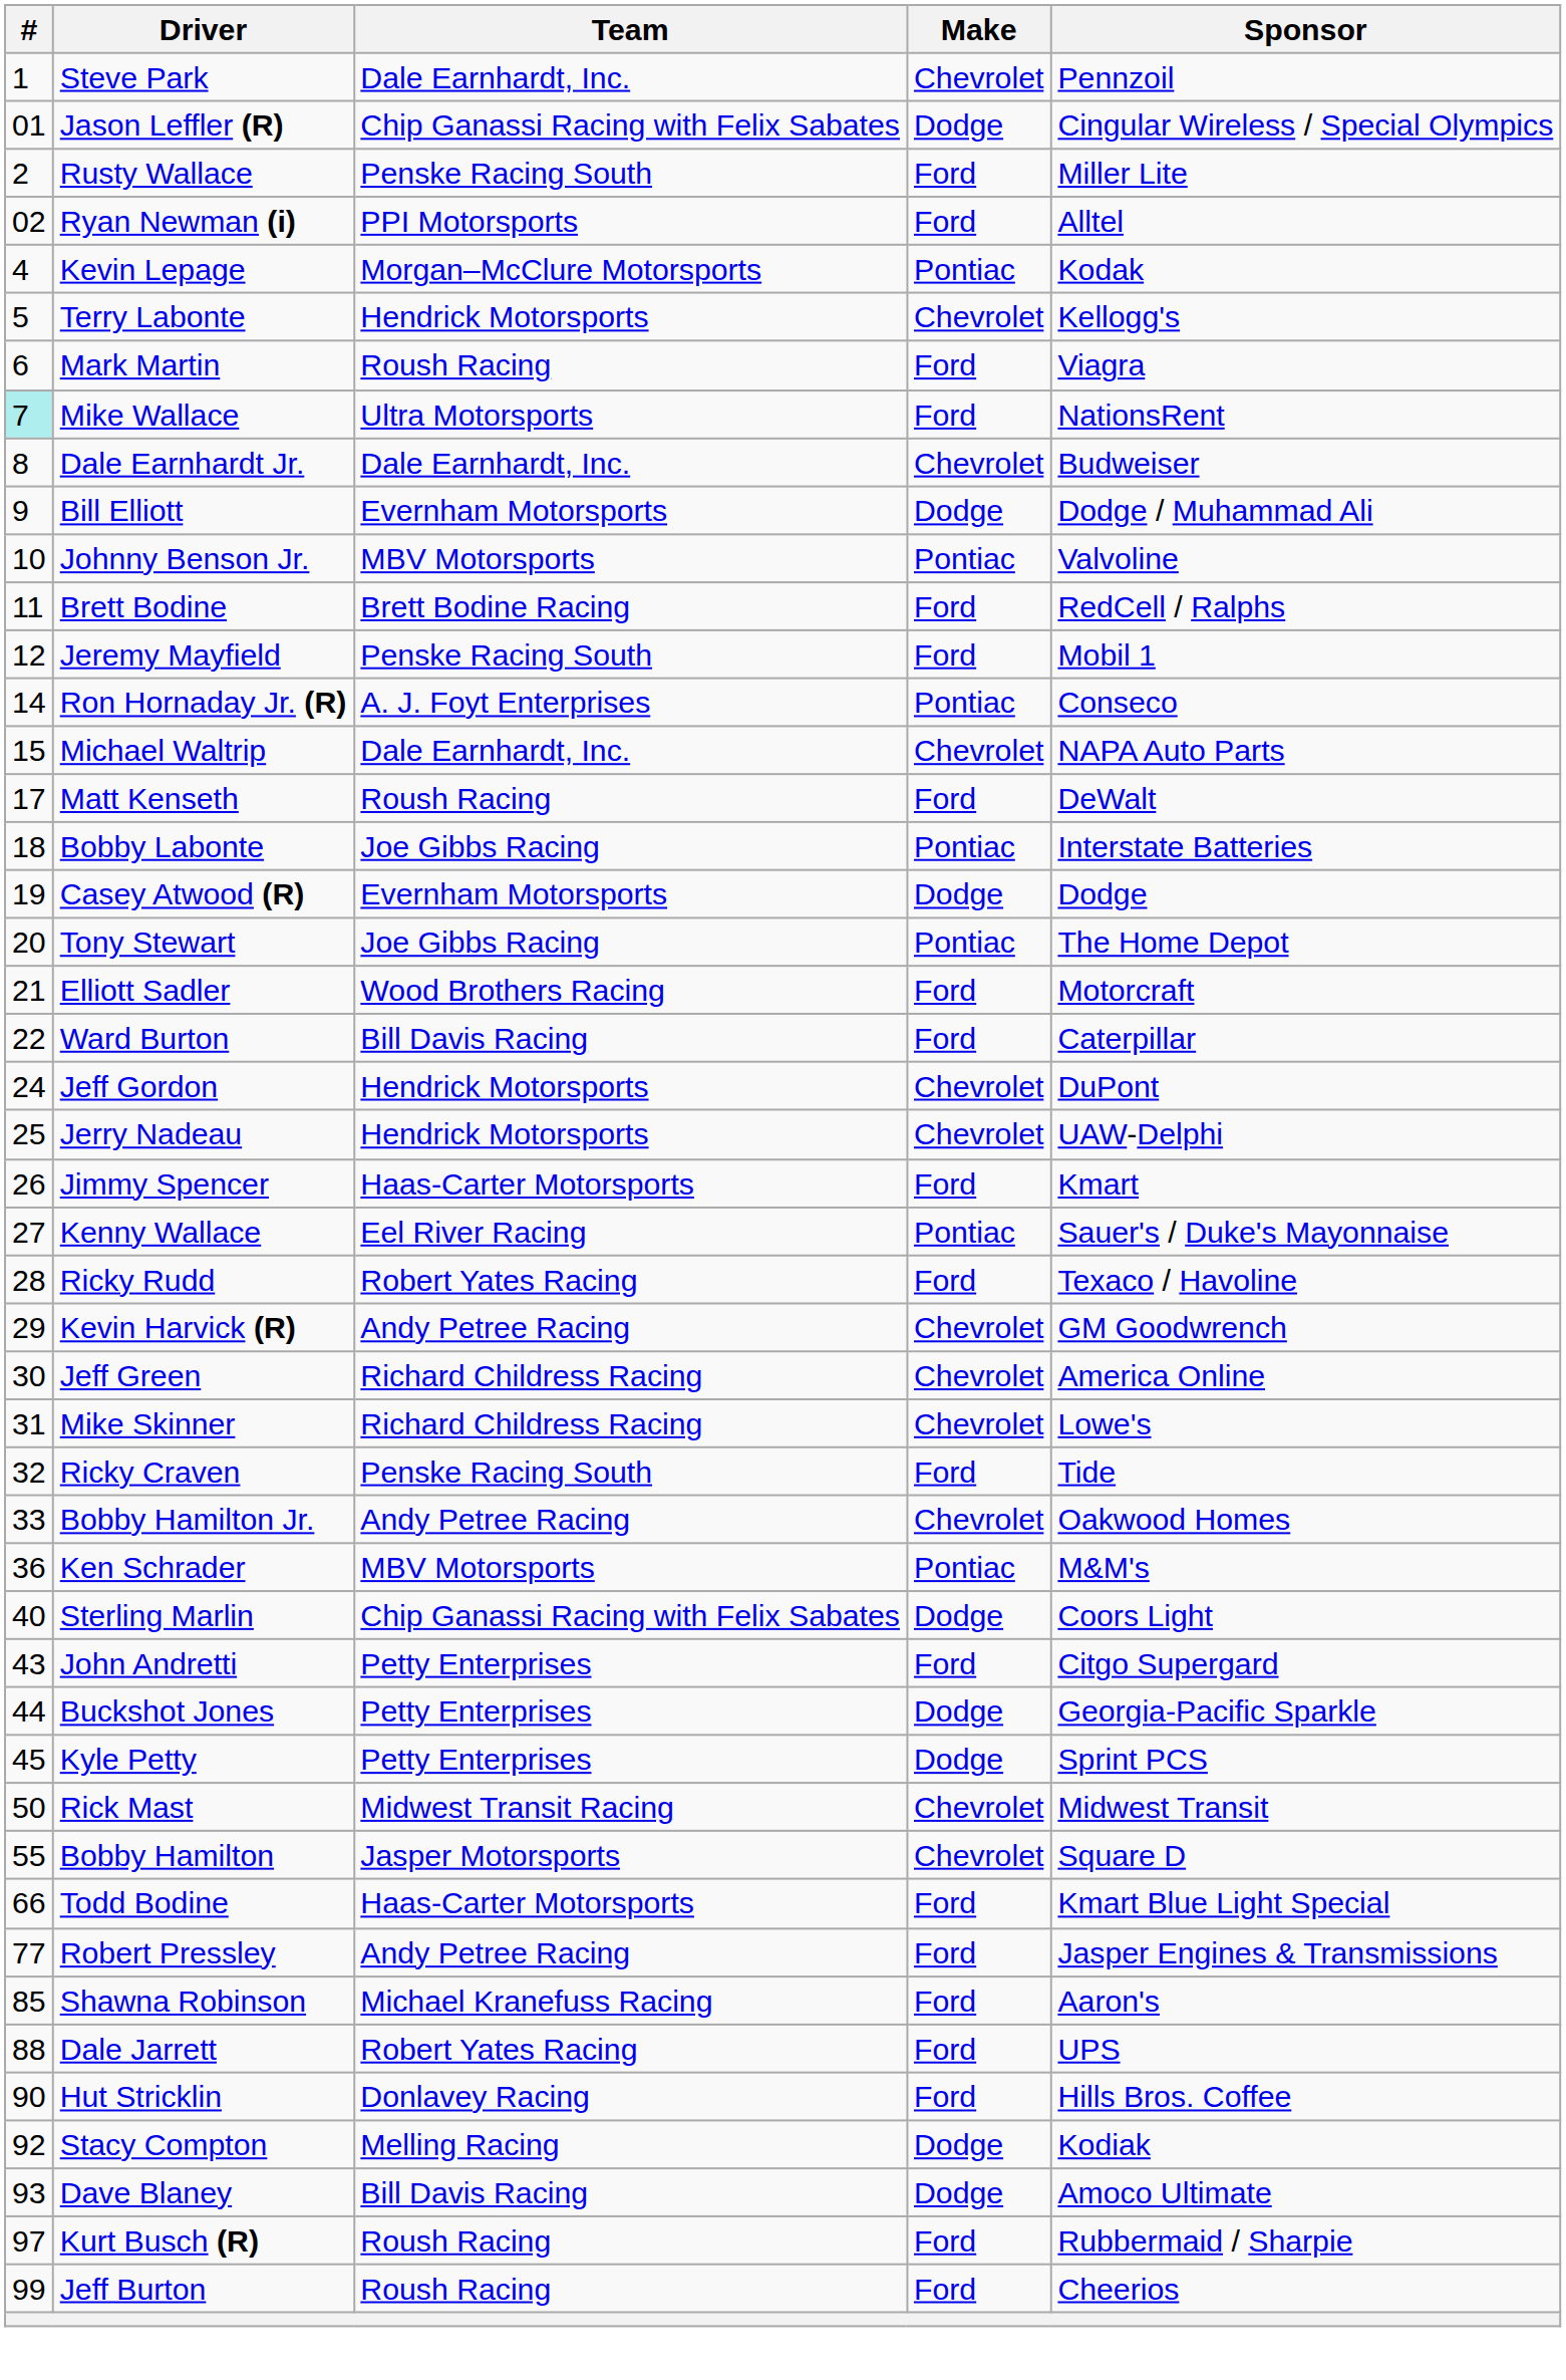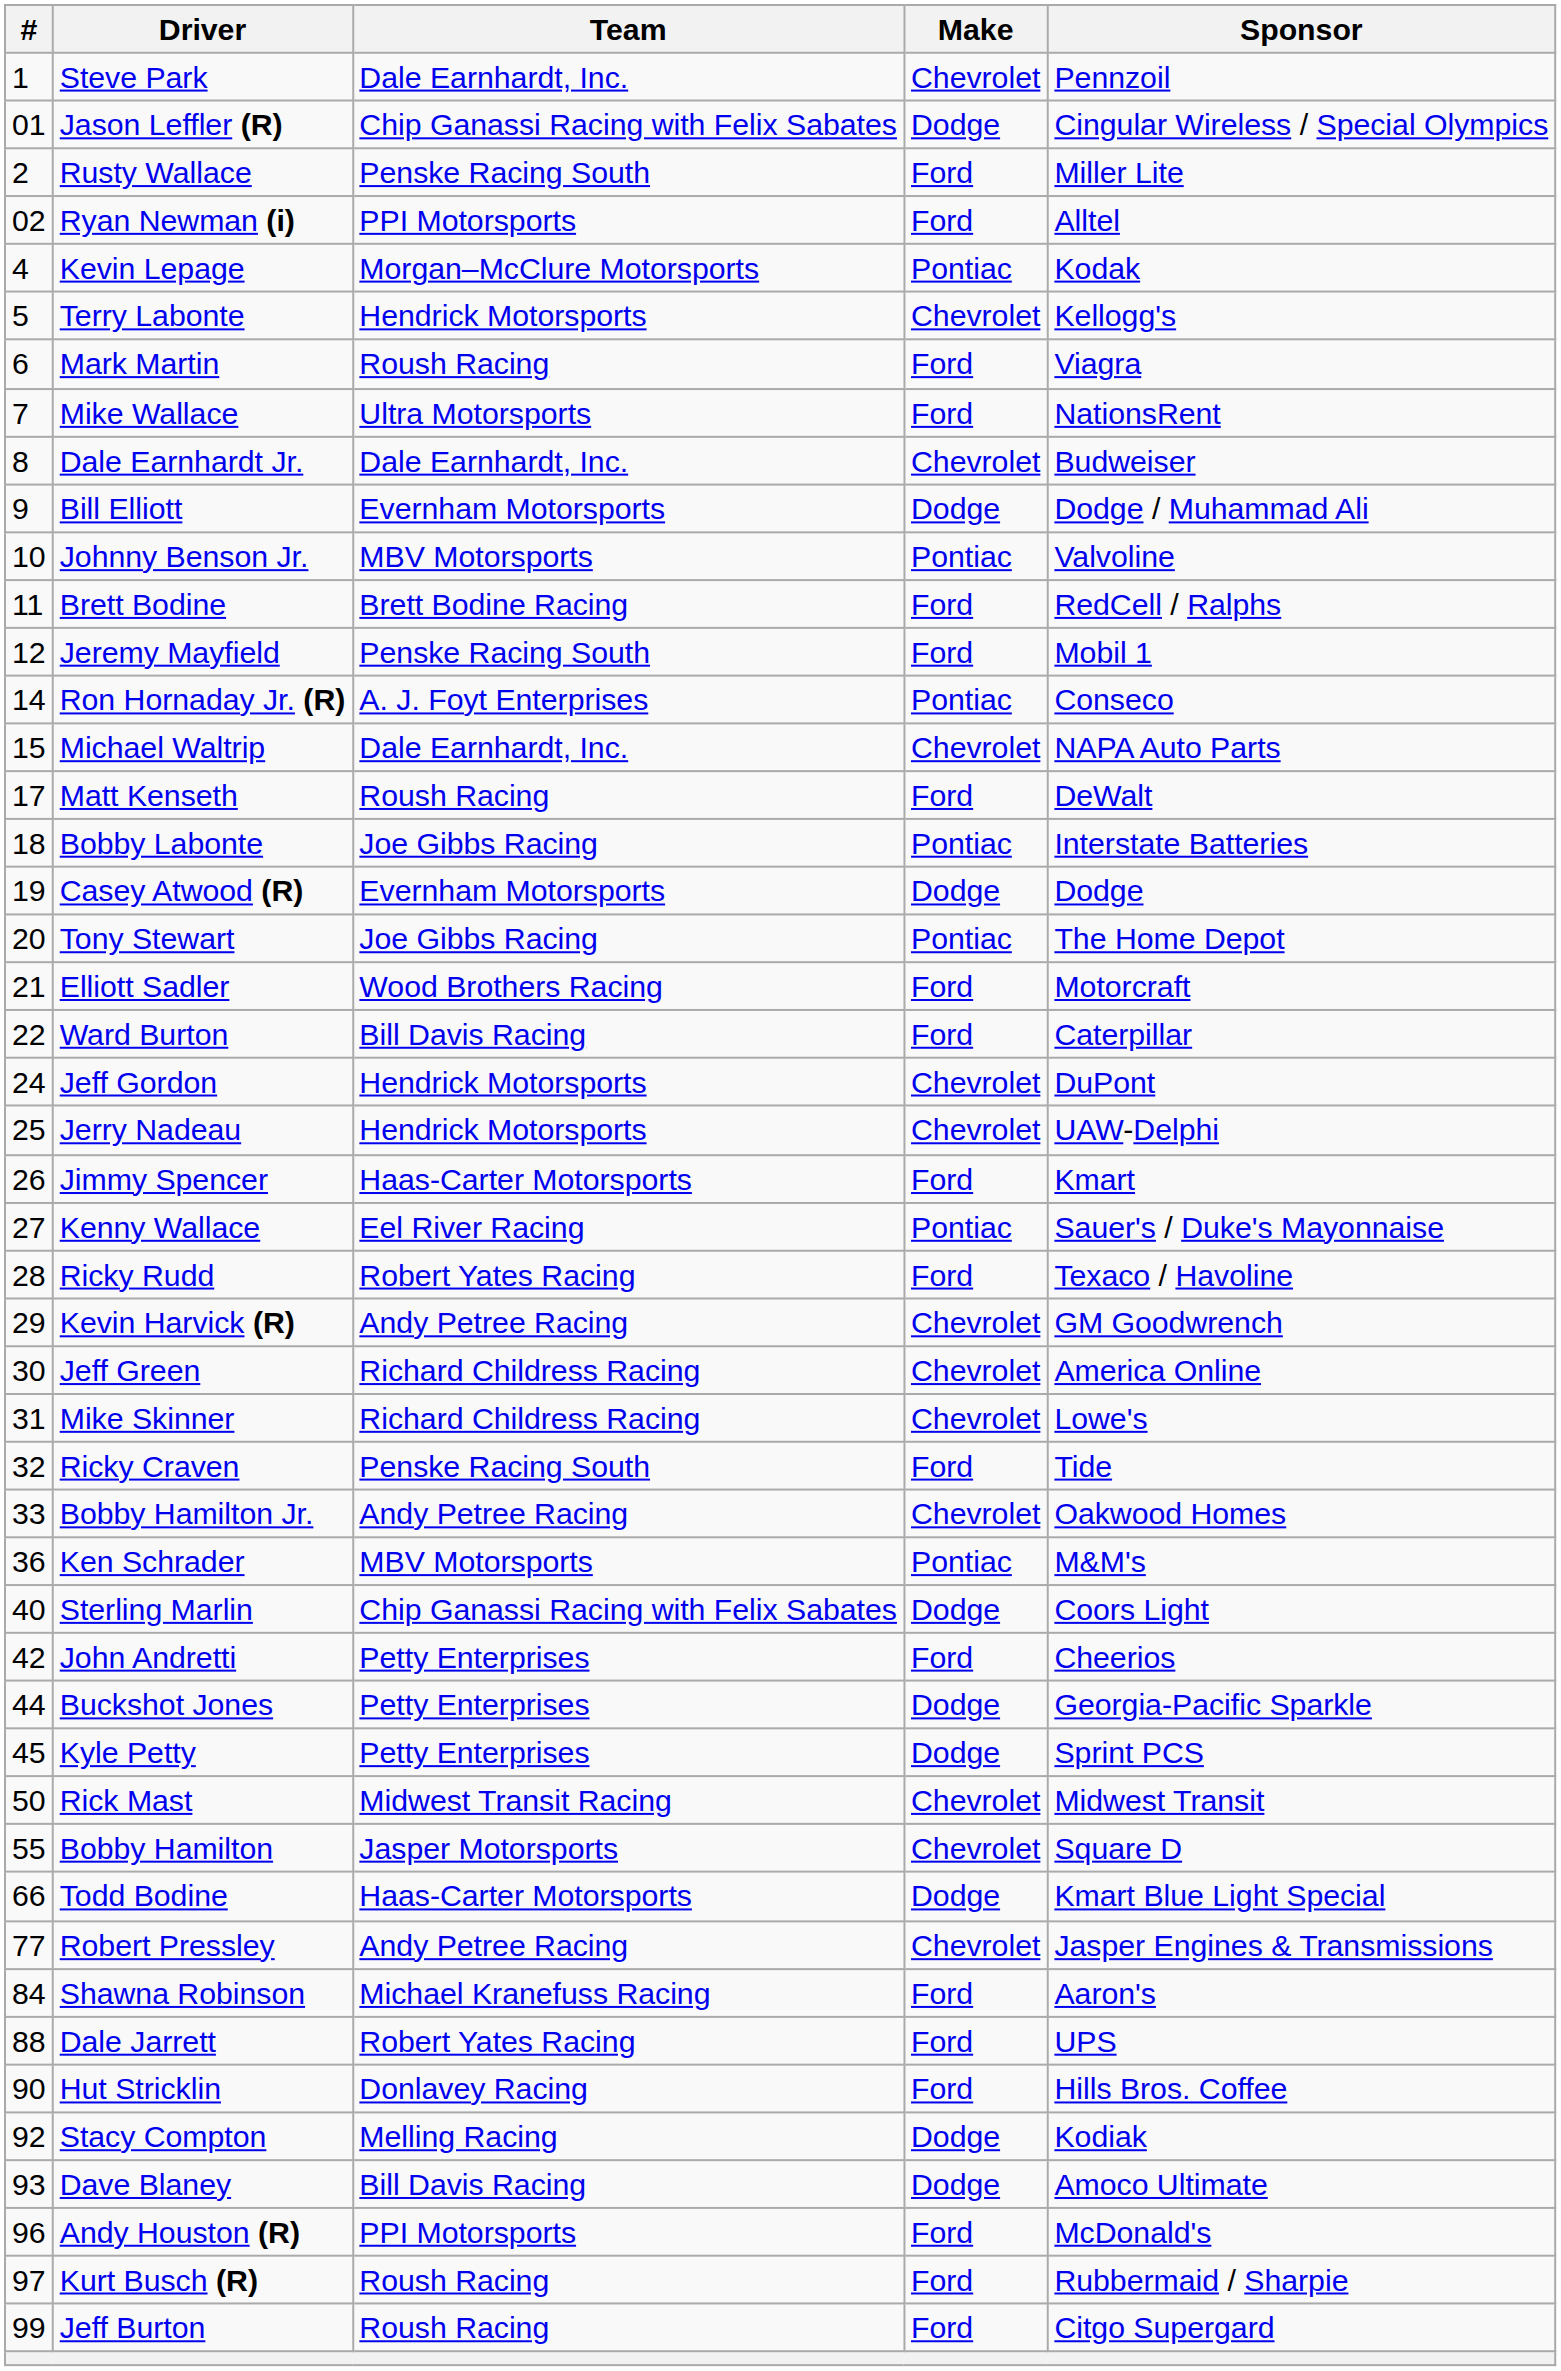Mike Wallace | #: paleturquoise background -> no background
John Andretti | #: 43 -> 42
John Andretti | Sponsor: Citgo Supergard -> Cheerios
Todd Bodine | Make: Ford -> Dodge
Robert Pressley | Make: Ford -> Chevrolet
Shawna Robinson | #: 85 -> 84
+ row: 96 | Andy Houston (R) | PPI Motorsports | Ford | McDonald's
Jeff Burton | Sponsor: Cheerios -> Citgo Supergard
